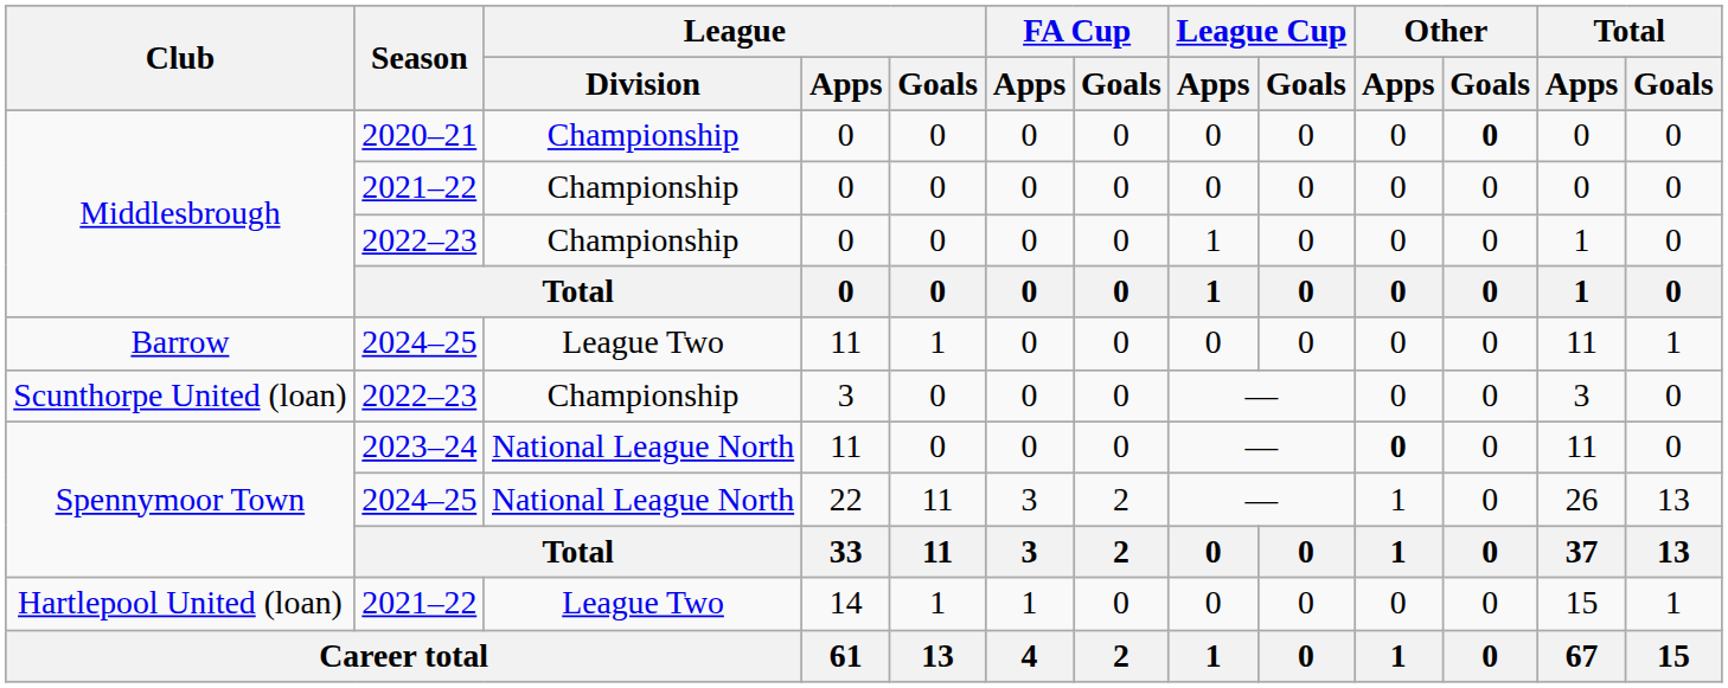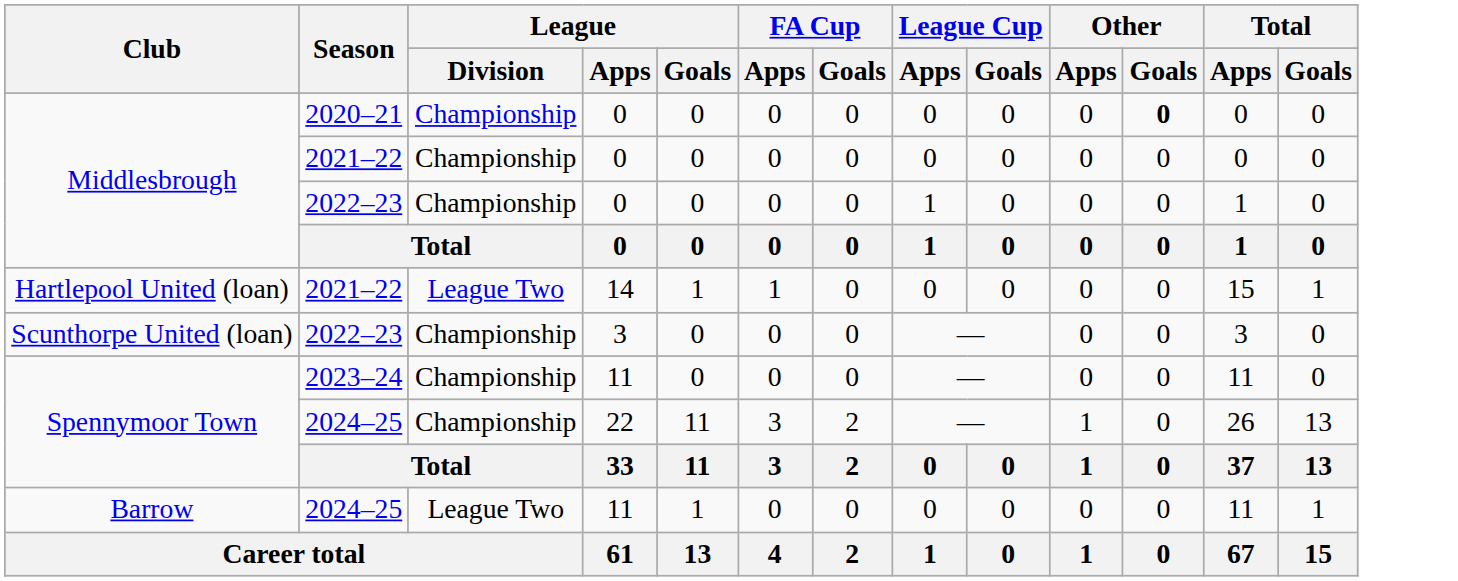rows swapped: Hartlepool United (loan) <-> Barrow
Spennymoor Town / 2023–24 | League / Division: National League North -> Championship
Spennymoor Town / 2023–24 | Other / Apps: bold -> normal
Spennymoor Town / 2024–25 | League / Division: National League North -> Championship
